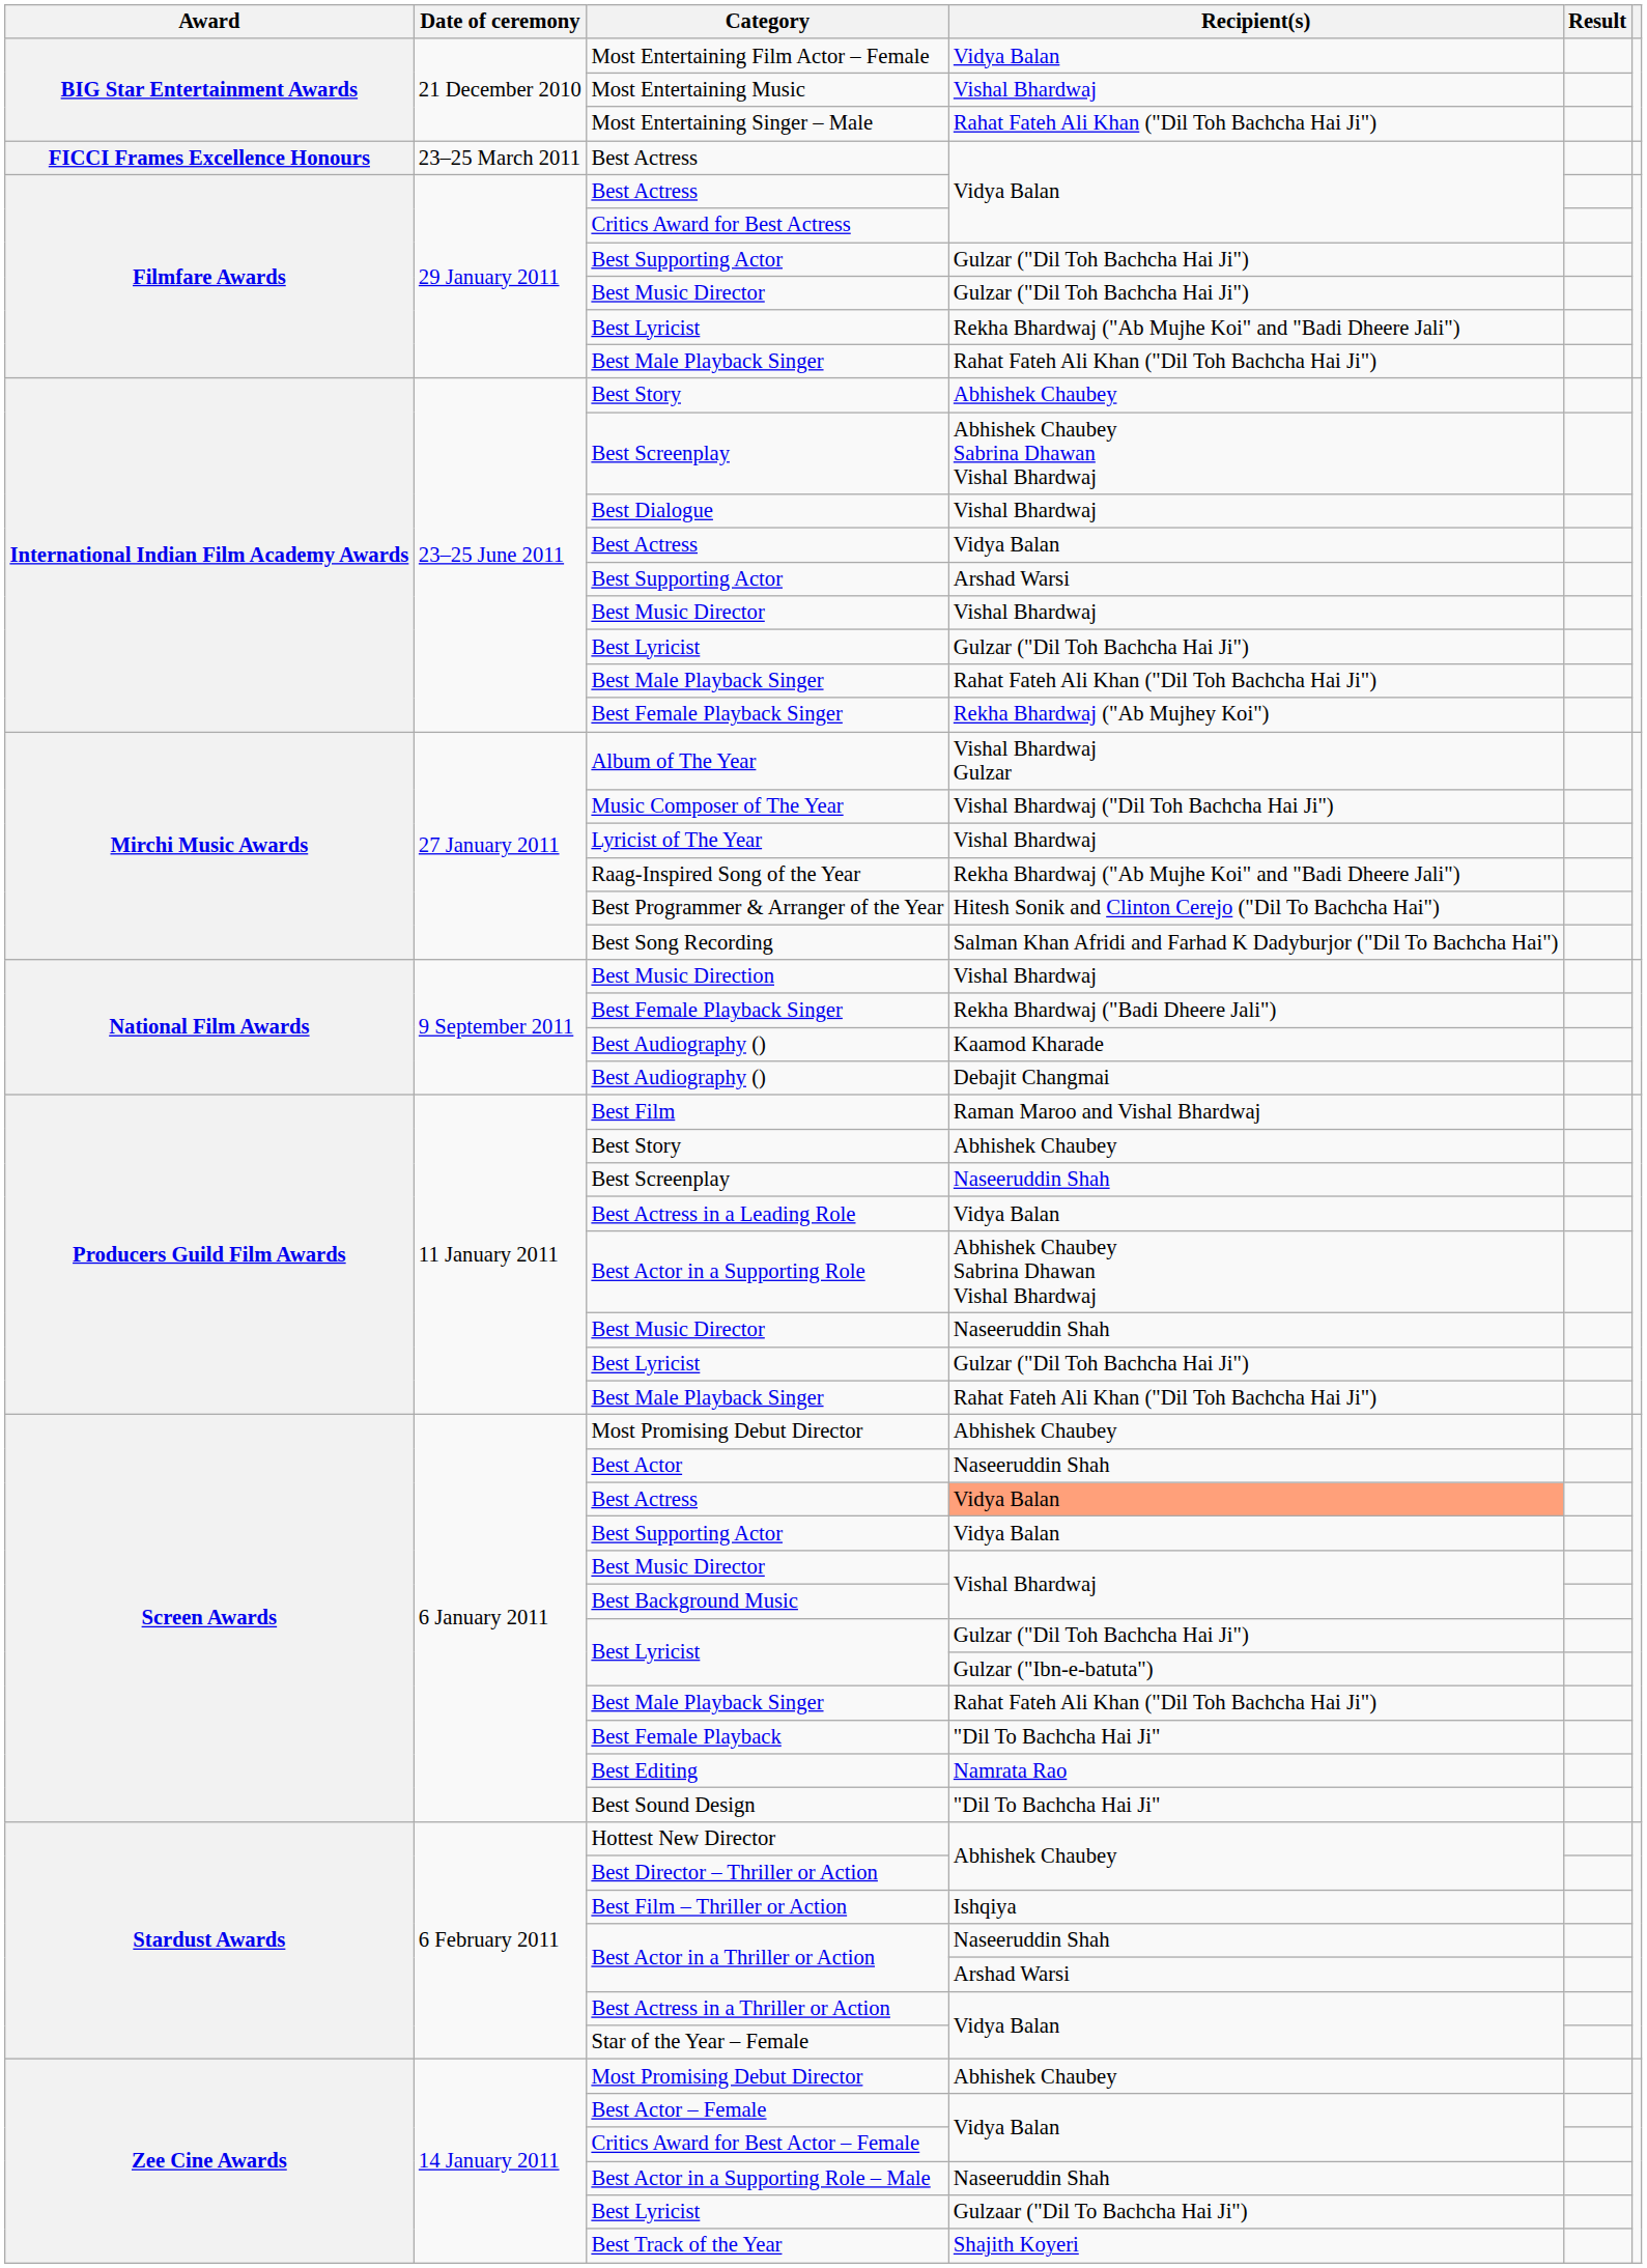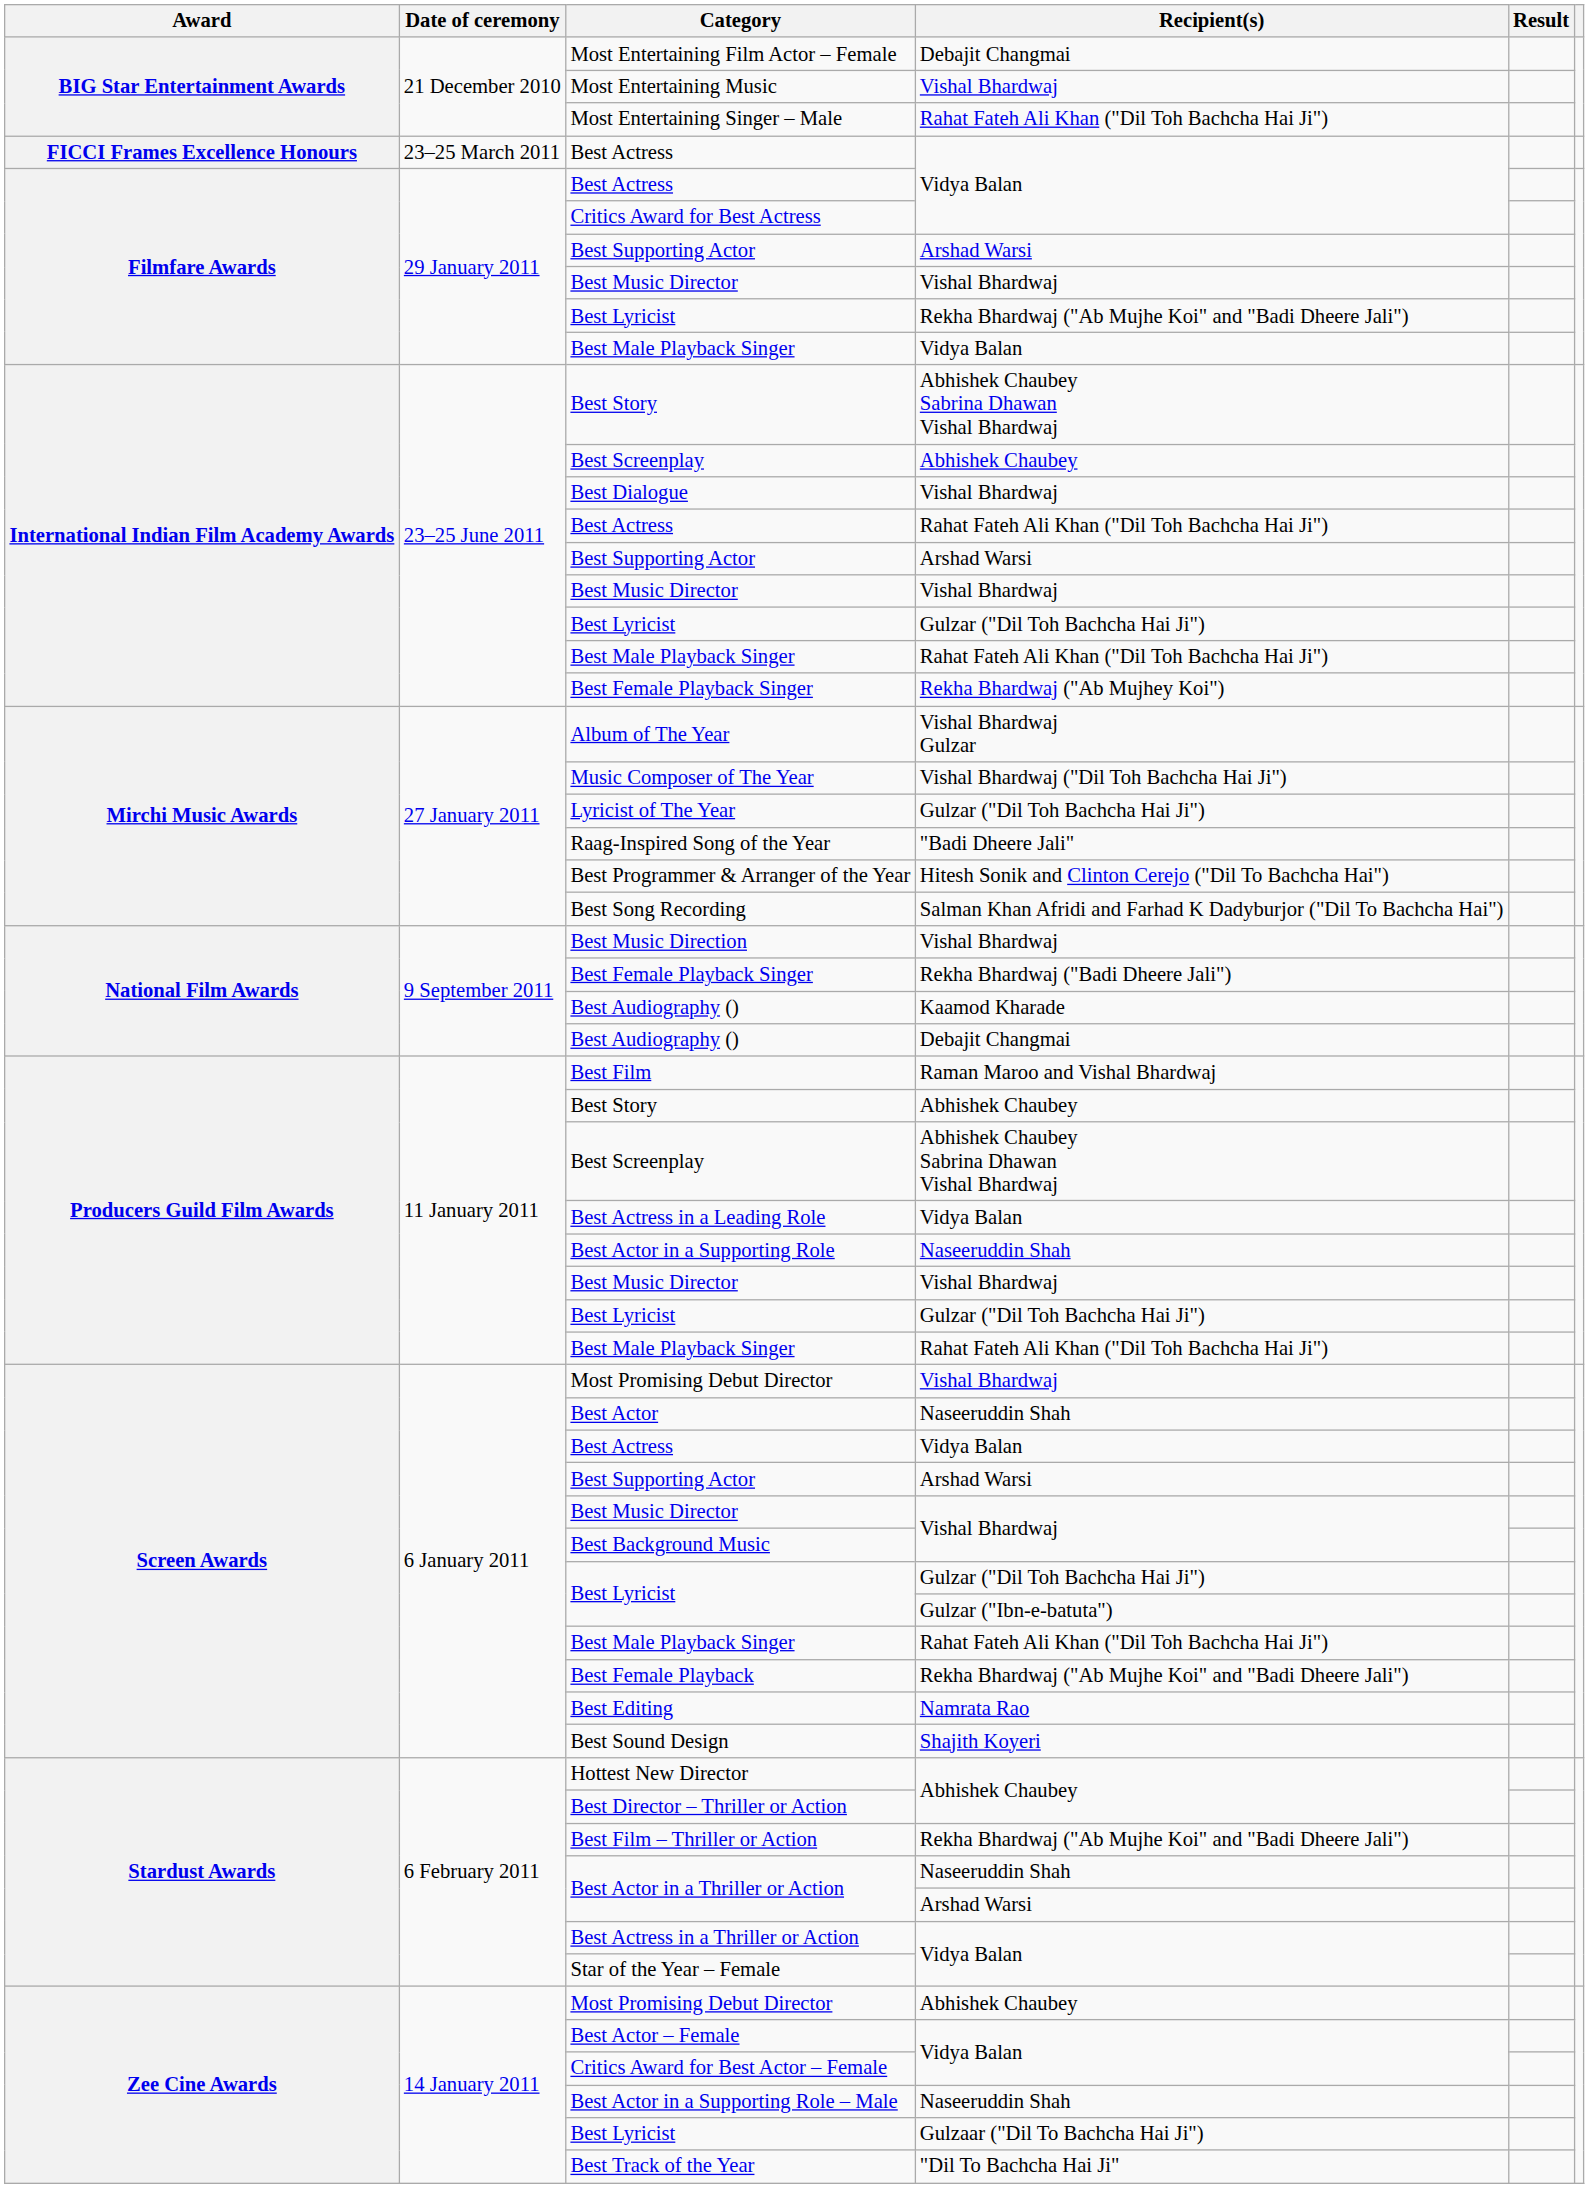Most Entertaining Film Actor – Female | Recipient(s): Vidya Balan -> Debajit Changmai
Filmfare Awards / Best Supporting Actor | Recipient(s): Gulzar ("Dil Toh Bachcha Hai Ji") -> Arshad Warsi
Filmfare Awards / Best Music Director | Recipient(s): Gulzar ("Dil Toh Bachcha Hai Ji") -> Vishal Bhardwaj
Filmfare Awards / Best Male Playback Singer | Recipient(s): Rahat Fateh Ali Khan ("Dil Toh Bachcha Hai Ji") -> Vidya Balan
International Indian Film Academy Awards / Best Story | Recipient(s): Abhishek Chaubey -> Abhishek Chaubey Sabrina Dhawan Vishal Bhardwaj
International Indian Film Academy Awards / Best Screenplay | Recipient(s): Abhishek Chaubey Sabrina Dhawan Vishal Bhardwaj -> Abhishek Chaubey
International Indian Film Academy Awards / Best Actress | Recipient(s): Vidya Balan -> Rahat Fateh Ali Khan ("Dil Toh Bachcha Hai Ji")
Lyricist of The Year | Recipient(s): Vishal Bhardwaj -> Gulzar ("Dil Toh Bachcha Hai Ji")
Raag-Inspired Song of the Year | Recipient(s): Rekha Bhardwaj ("Ab Mujhe Koi" and "Badi Dheere Jali") -> "Badi Dheere Jali"
Producers Guild Film Awards / Best Screenplay | Recipient(s): Naseeruddin Shah -> Abhishek Chaubey Sabrina Dhawan Vishal Bhardwaj
Best Actor in a Supporting Role | Recipient(s): Abhishek Chaubey Sabrina Dhawan Vishal Bhardwaj -> Naseeruddin Shah
Producers Guild Film Awards / Best Music Director | Recipient(s): Naseeruddin Shah -> Vishal Bhardwaj
Screen Awards / Most Promising Debut Director | Recipient(s): Abhishek Chaubey -> Vishal Bhardwaj
Screen Awards / Best Actress | Recipient(s): lightsalmon background -> no background
Screen Awards / Best Supporting Actor | Recipient(s): Vidya Balan -> Arshad Warsi
Best Female Playback | Recipient(s): "Dil To Bachcha Hai Ji" -> Rekha Bhardwaj ("Ab Mujhe Koi" and "Badi Dheere Jali")
Best Sound Design | Recipient(s): "Dil To Bachcha Hai Ji" -> Shajith Koyeri
Best Film – Thriller or Action | Recipient(s): Ishqiya -> Rekha Bhardwaj ("Ab Mujhe Koi" and "Badi Dheere Jali")
Best Track of the Year | Recipient(s): Shajith Koyeri -> "Dil To Bachcha Hai Ji"
